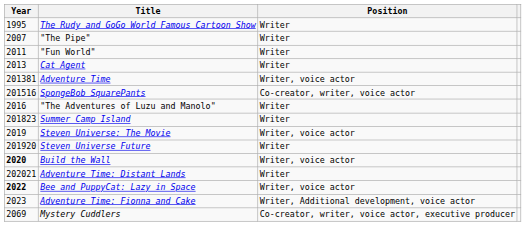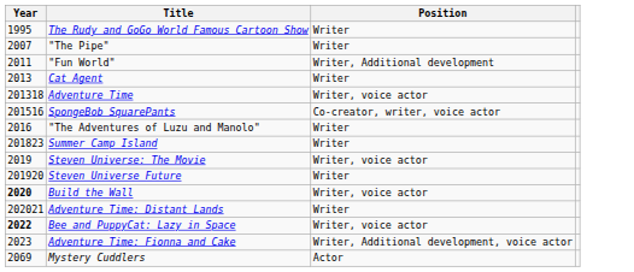"Fun World" | Position: Writer -> Writer, Additional development
Adventure Time | Year: 201381 -> 201318
Mystery Cuddlers | Position: Co-creator, writer, voice actor, executive producer -> Actor
